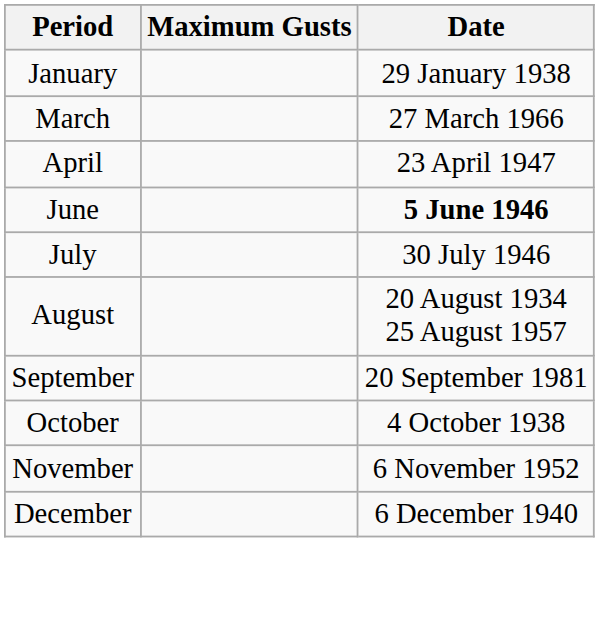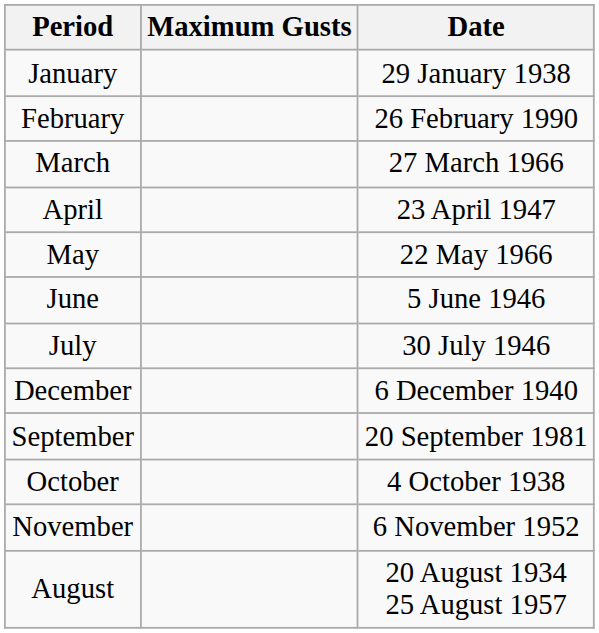+ row: February | 26 February 1990
+ row: May | 22 May 1966
June | Date: bold -> normal
rows swapped: August <-> December
